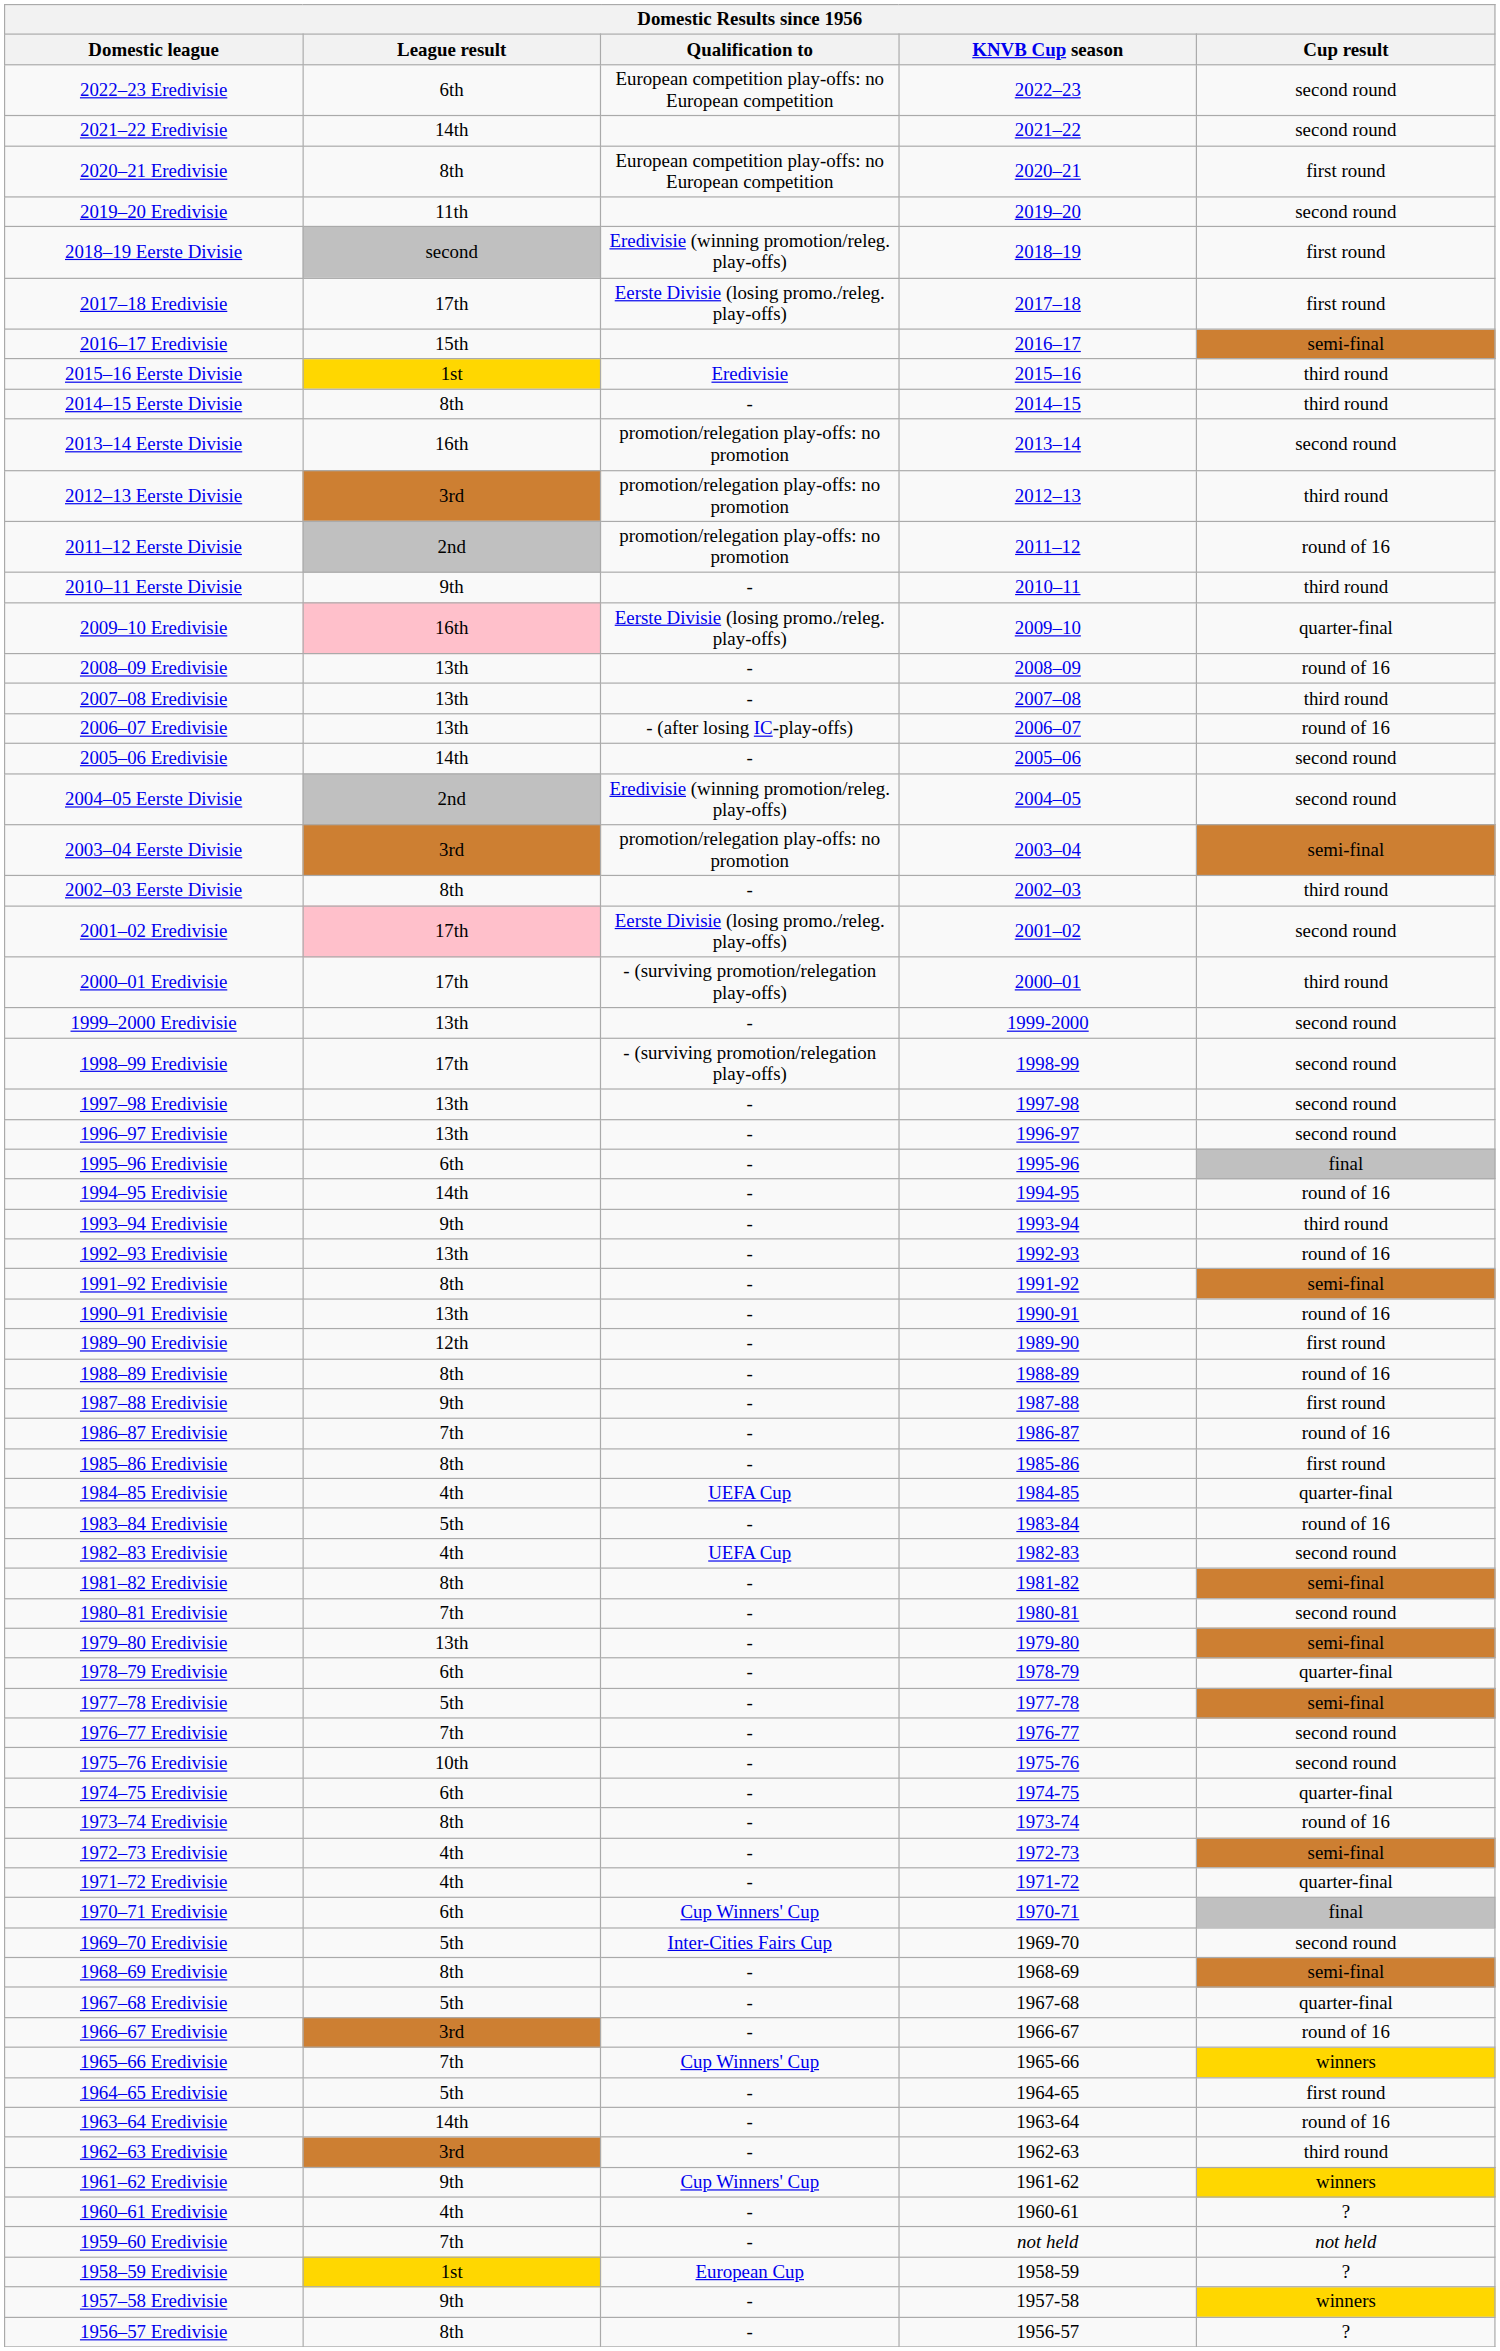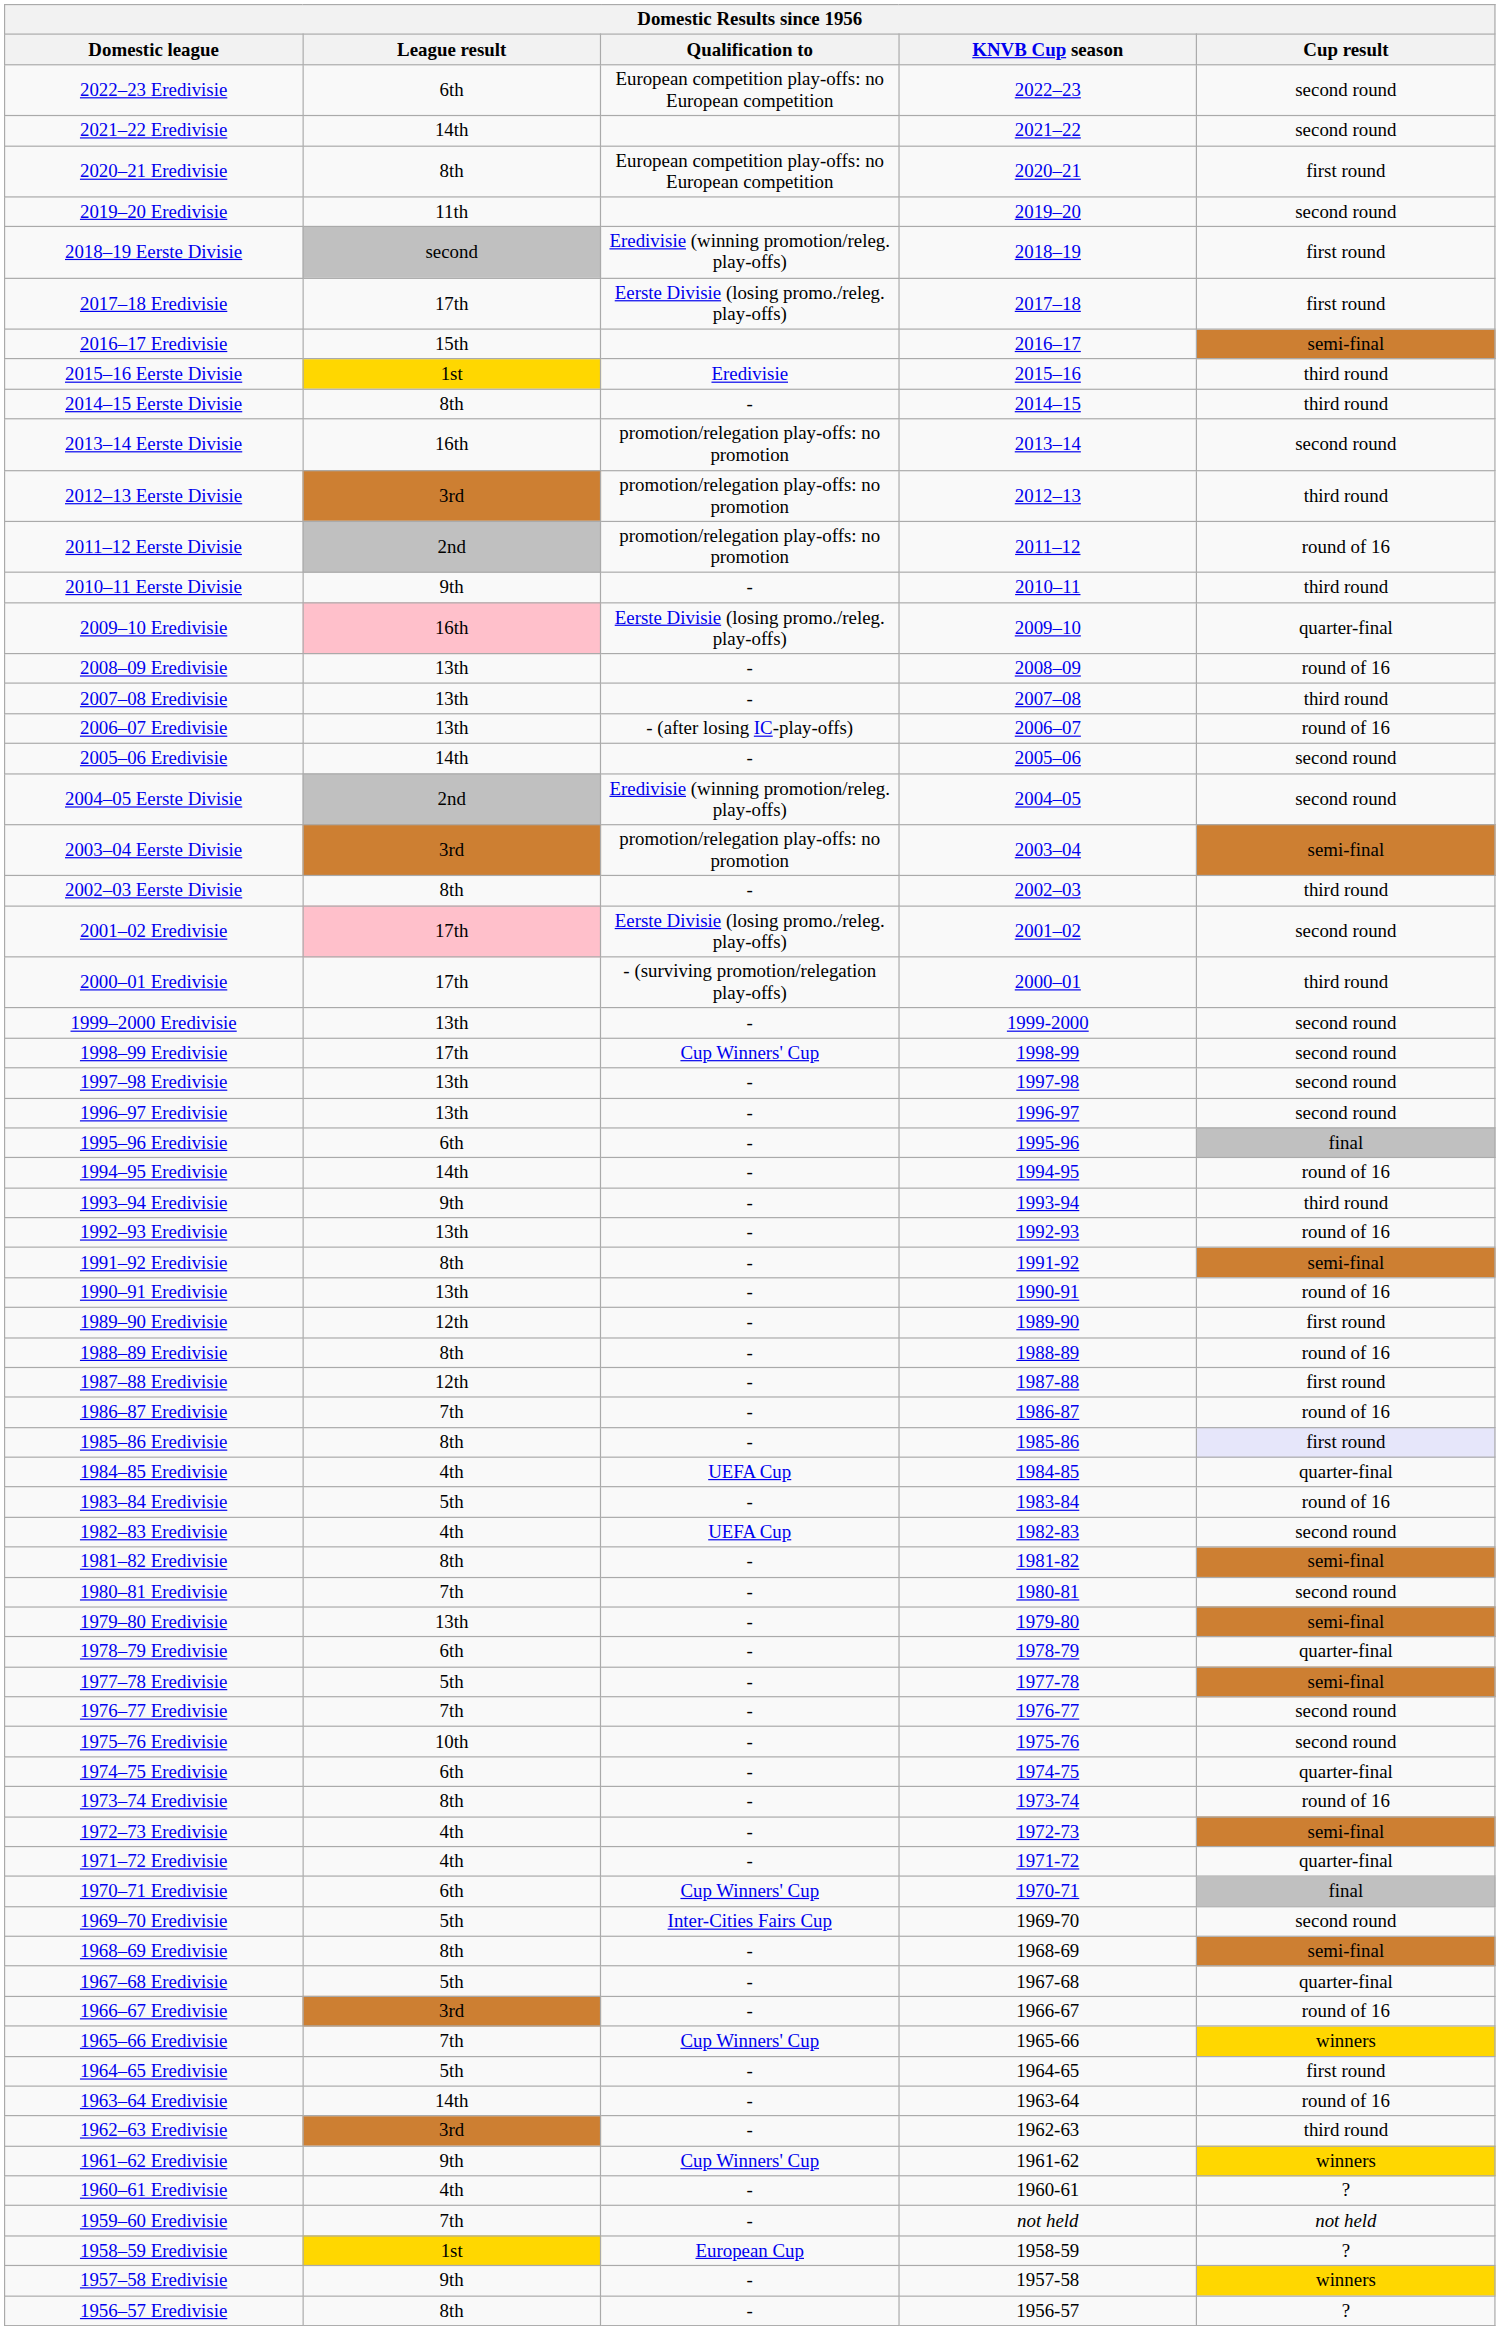1998–99 Eredivisie | Qualification to: - (surviving promotion/relegation play-offs) -> Cup Winners' Cup
1987–88 Eredivisie | League result: 9th -> 12th
1985–86 Eredivisie | Cup result: no background -> lavender background
